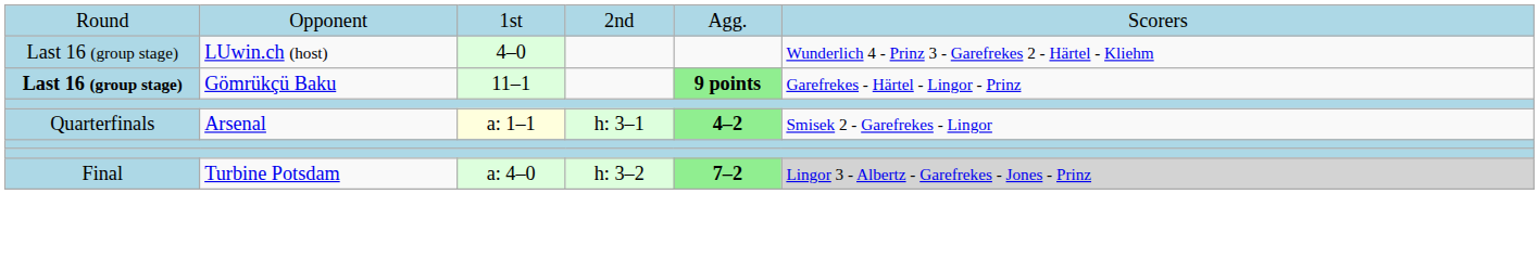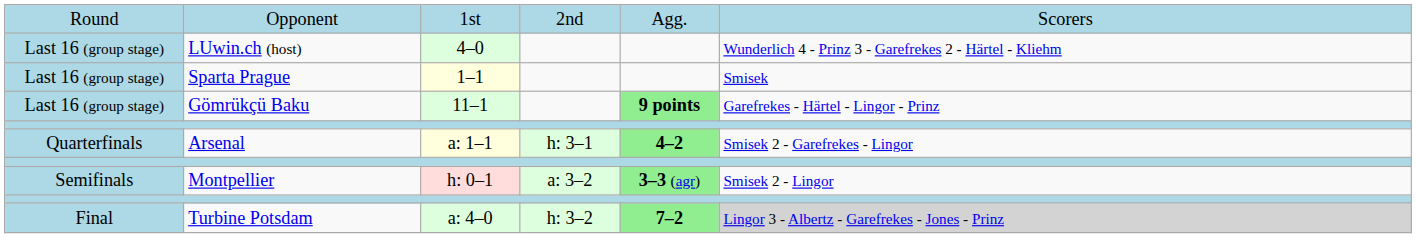+ row: Last 16 (group stage) | Sparta Prague | 1–1 | Smisek
Gömrükçü Baku | column 1: bold -> normal
+ row: Semifinals | Montpellier | h: 0–1 | a: 3–2 | 3–3 (agr) | Smisek 2 - Lingor
